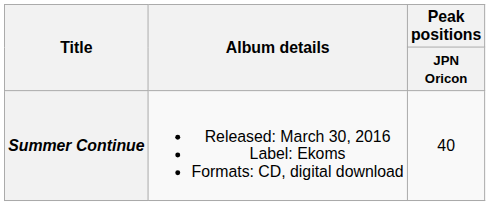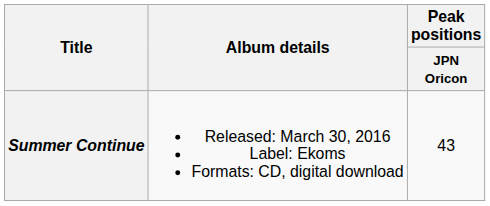Summer Continue | Peak positions / JPN Oricon: 40 -> 43
